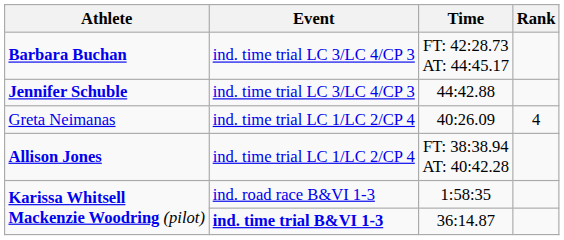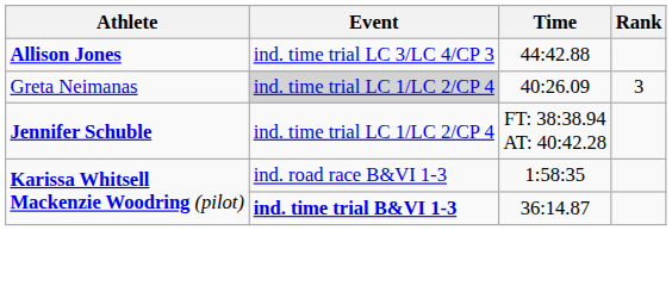- row: Barbara Buchan | ind. time trial LC 3/LC 4/CP 3 | FT: 42:28.73 AT: 44:45.17
44:42.88 | Athlete: Jennifer Schuble -> Allison Jones
40:26.09 | Event: no background -> lightgrey background
40:26.09 | Rank: 4 -> 3
FT: 38:38.94 AT: 40:42.28 | Athlete: Allison Jones -> Jennifer Schuble
